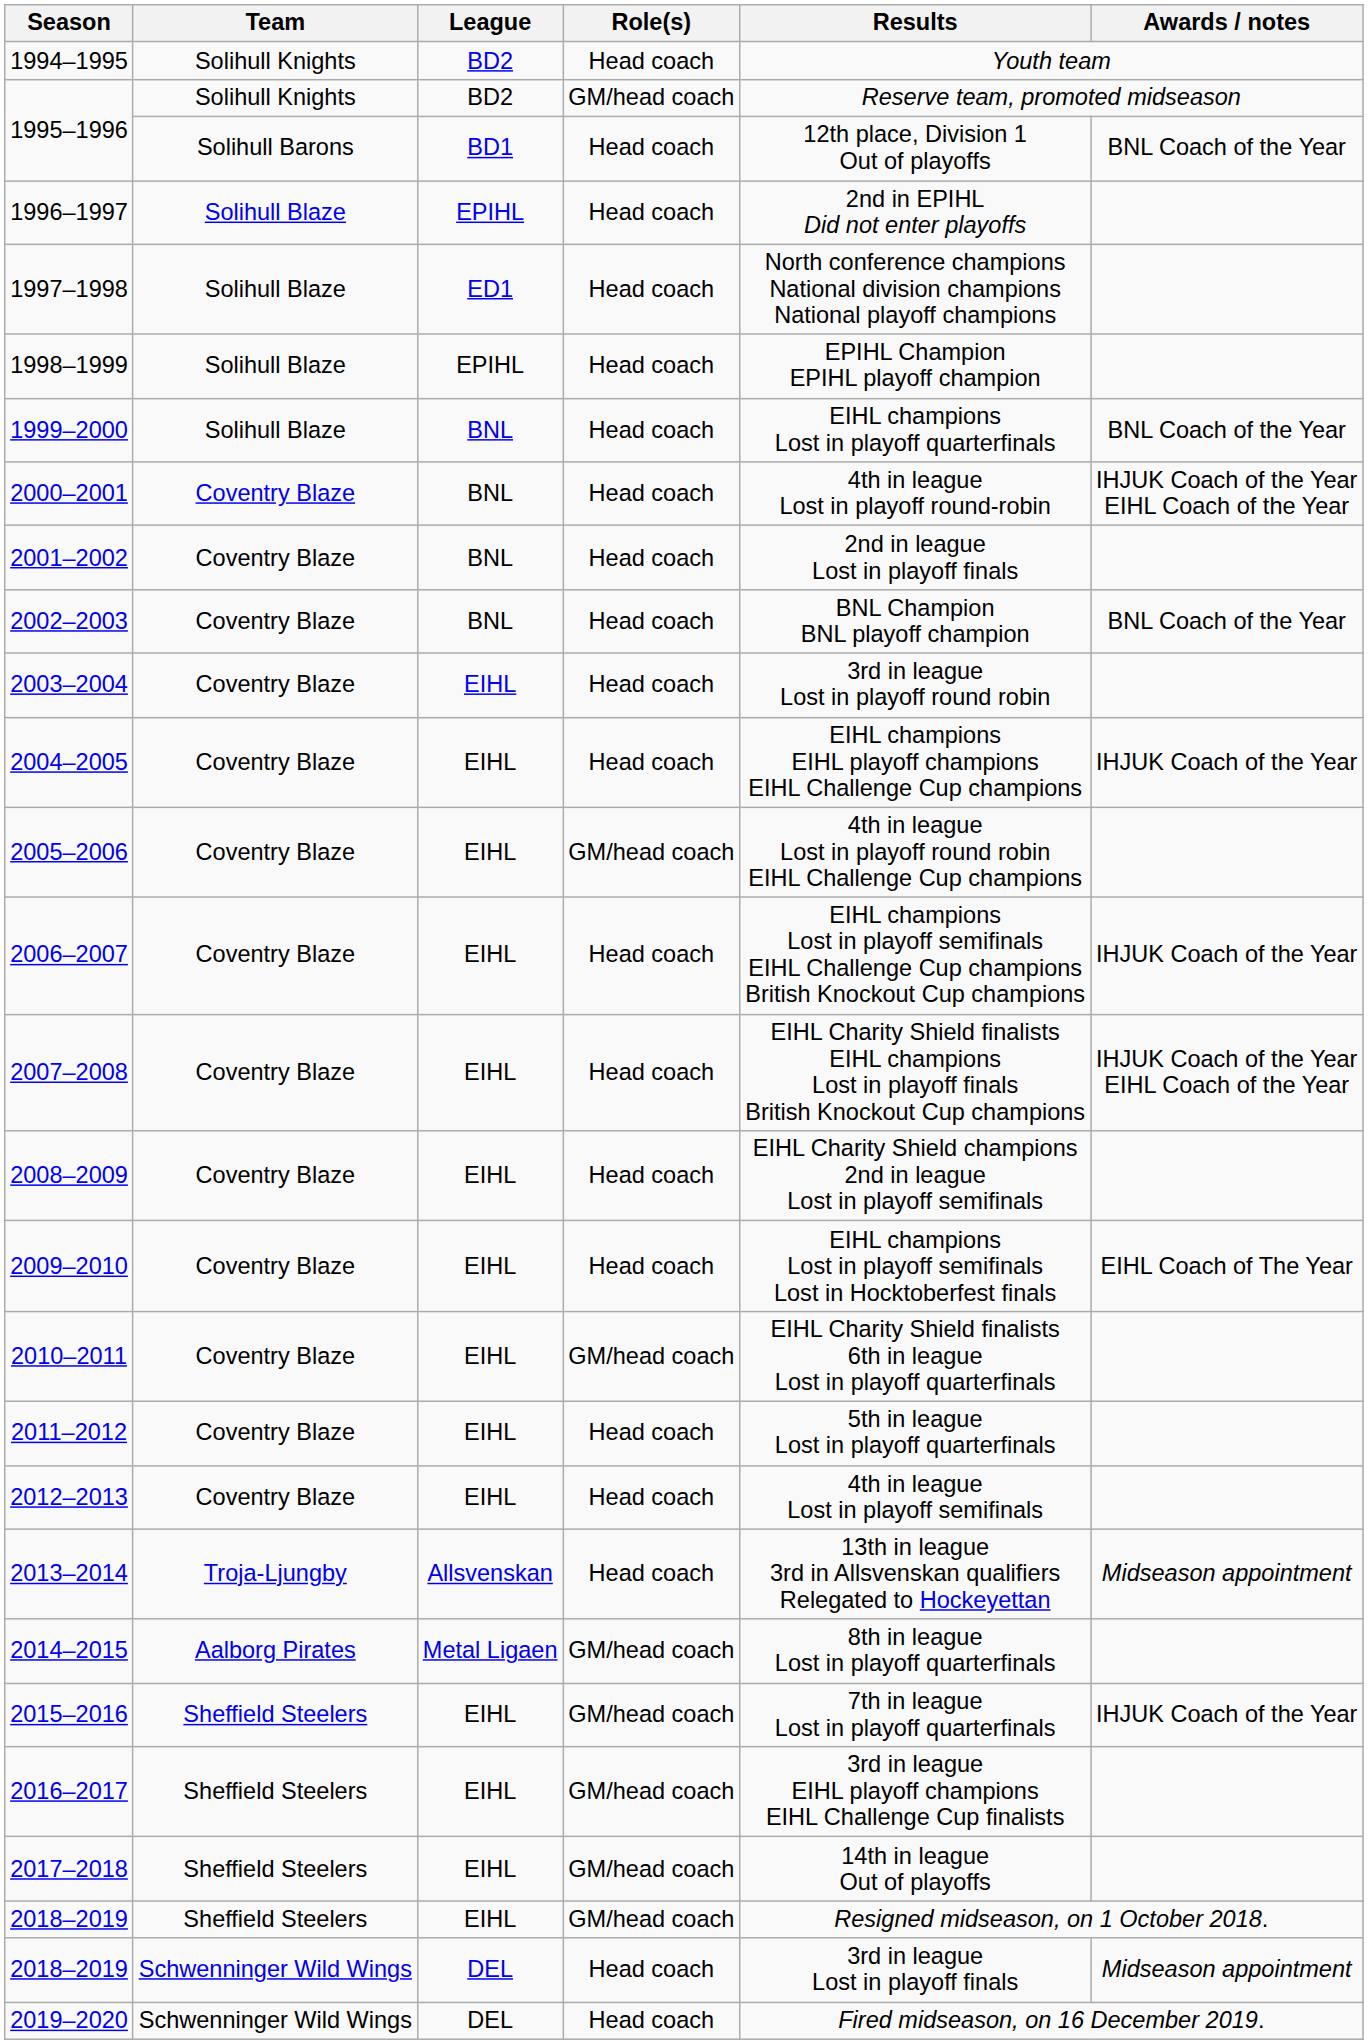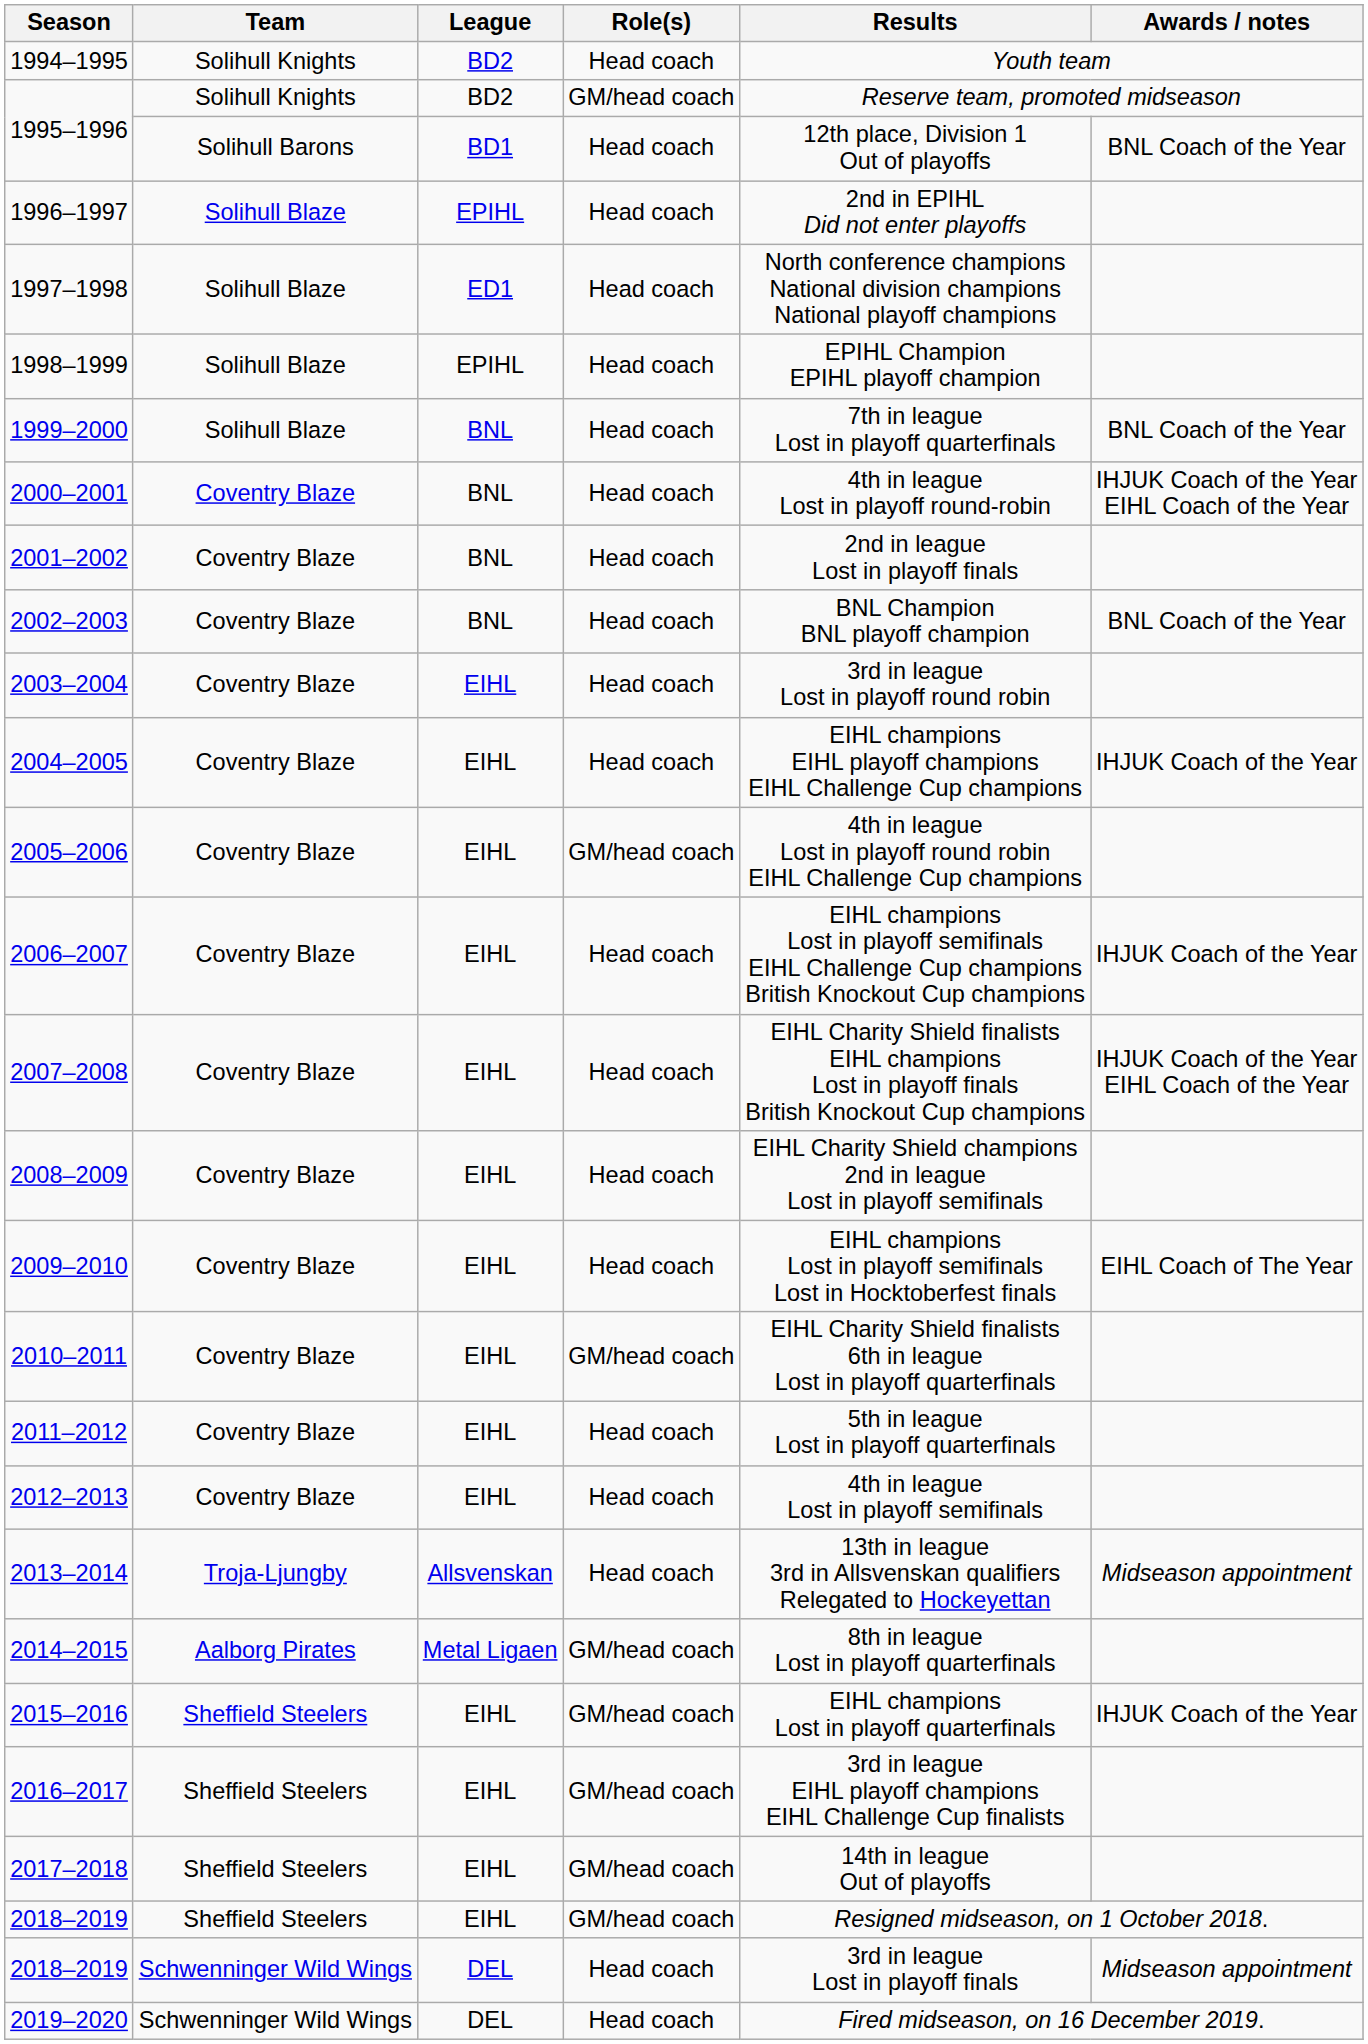1999–2000 | Results: EIHL champions Lost in playoff quarterfinals -> 7th in league Lost in playoff quarterfinals
2015–2016 | Results: 7th in league Lost in playoff quarterfinals -> EIHL champions Lost in playoff quarterfinals
